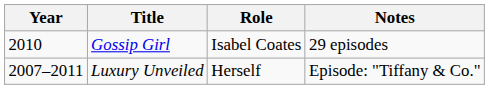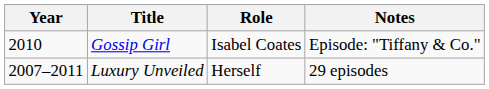Gossip Girl | Notes: 29 episodes -> Episode: "Tiffany & Co."
Luxury Unveiled | Notes: Episode: "Tiffany & Co." -> 29 episodes
